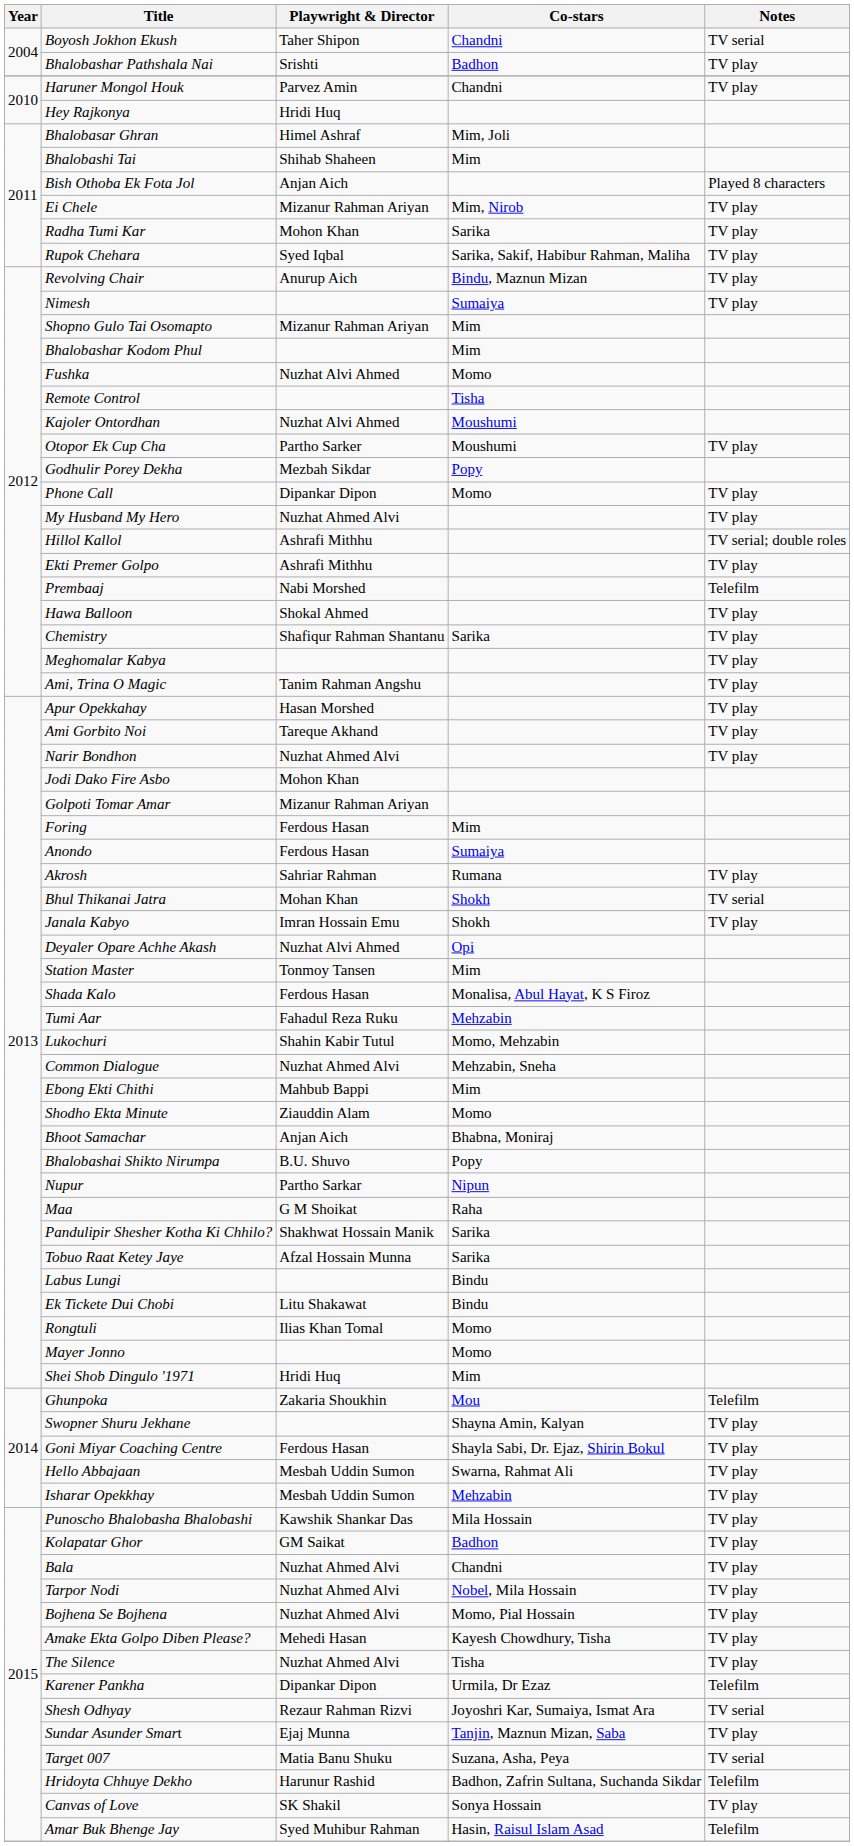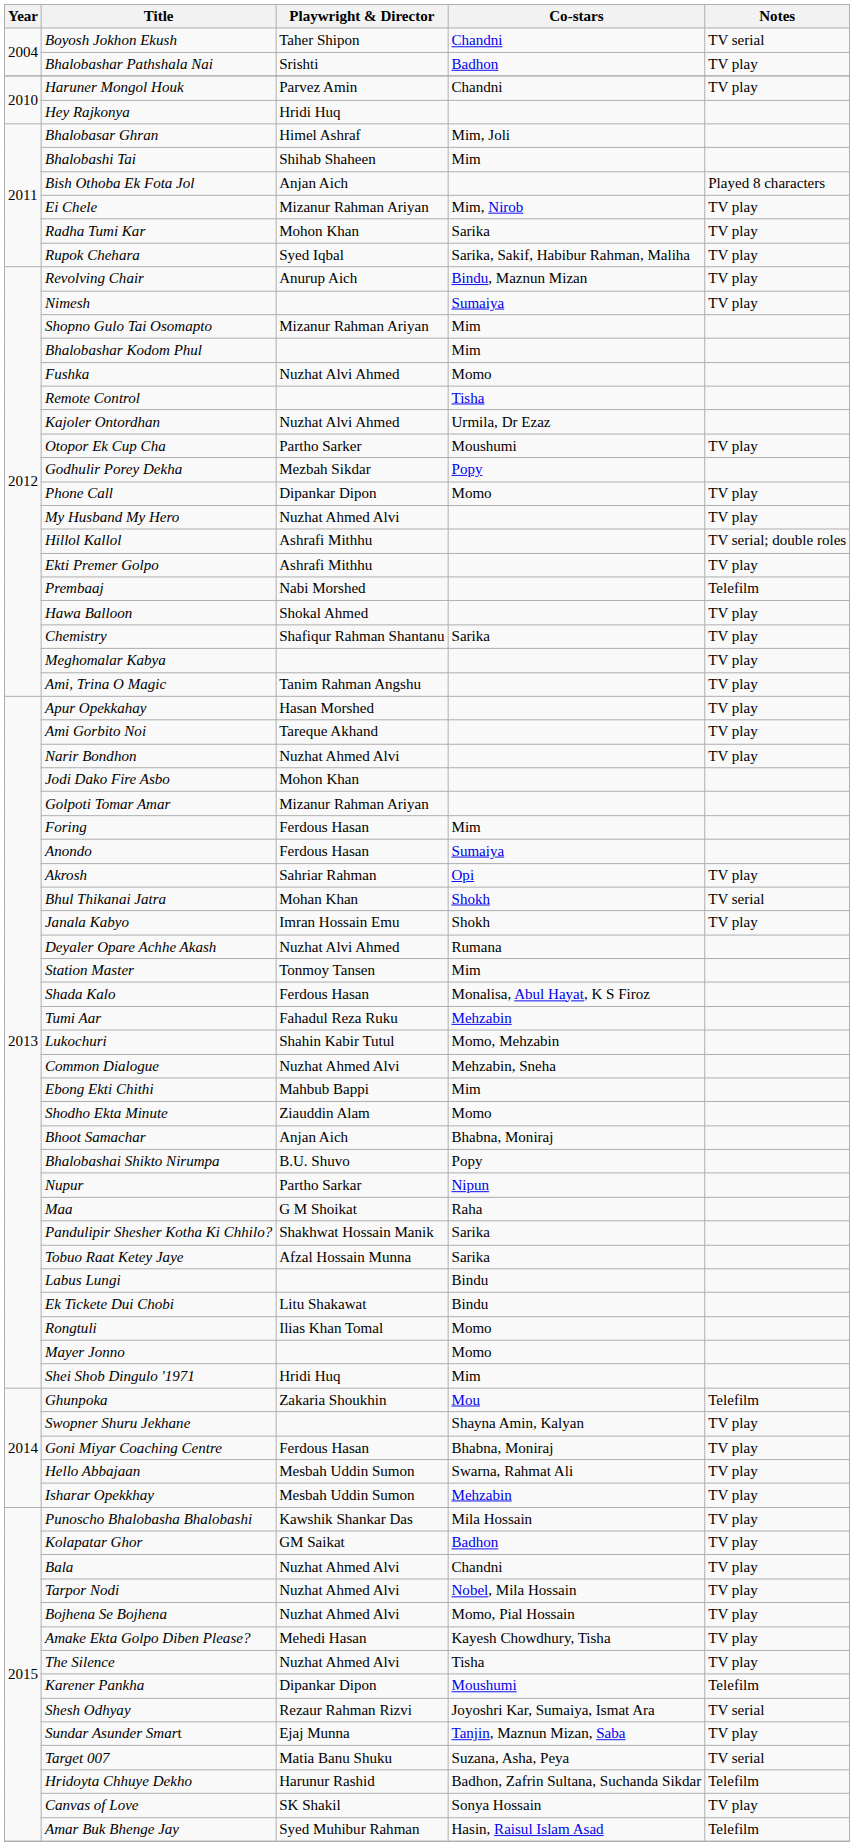Kajoler Ontordhan | Co-stars: Moushumi -> Urmila, Dr Ezaz
Akrosh | Co-stars: Rumana -> Opi
Deyaler Opare Achhe Akash | Co-stars: Opi -> Rumana
Goni Miyar Coaching Centre | Co-stars: Shayla Sabi, Dr. Ejaz, Shirin Bokul -> Bhabna, Moniraj
Karener Pankha | Co-stars: Urmila, Dr Ezaz -> Moushumi
